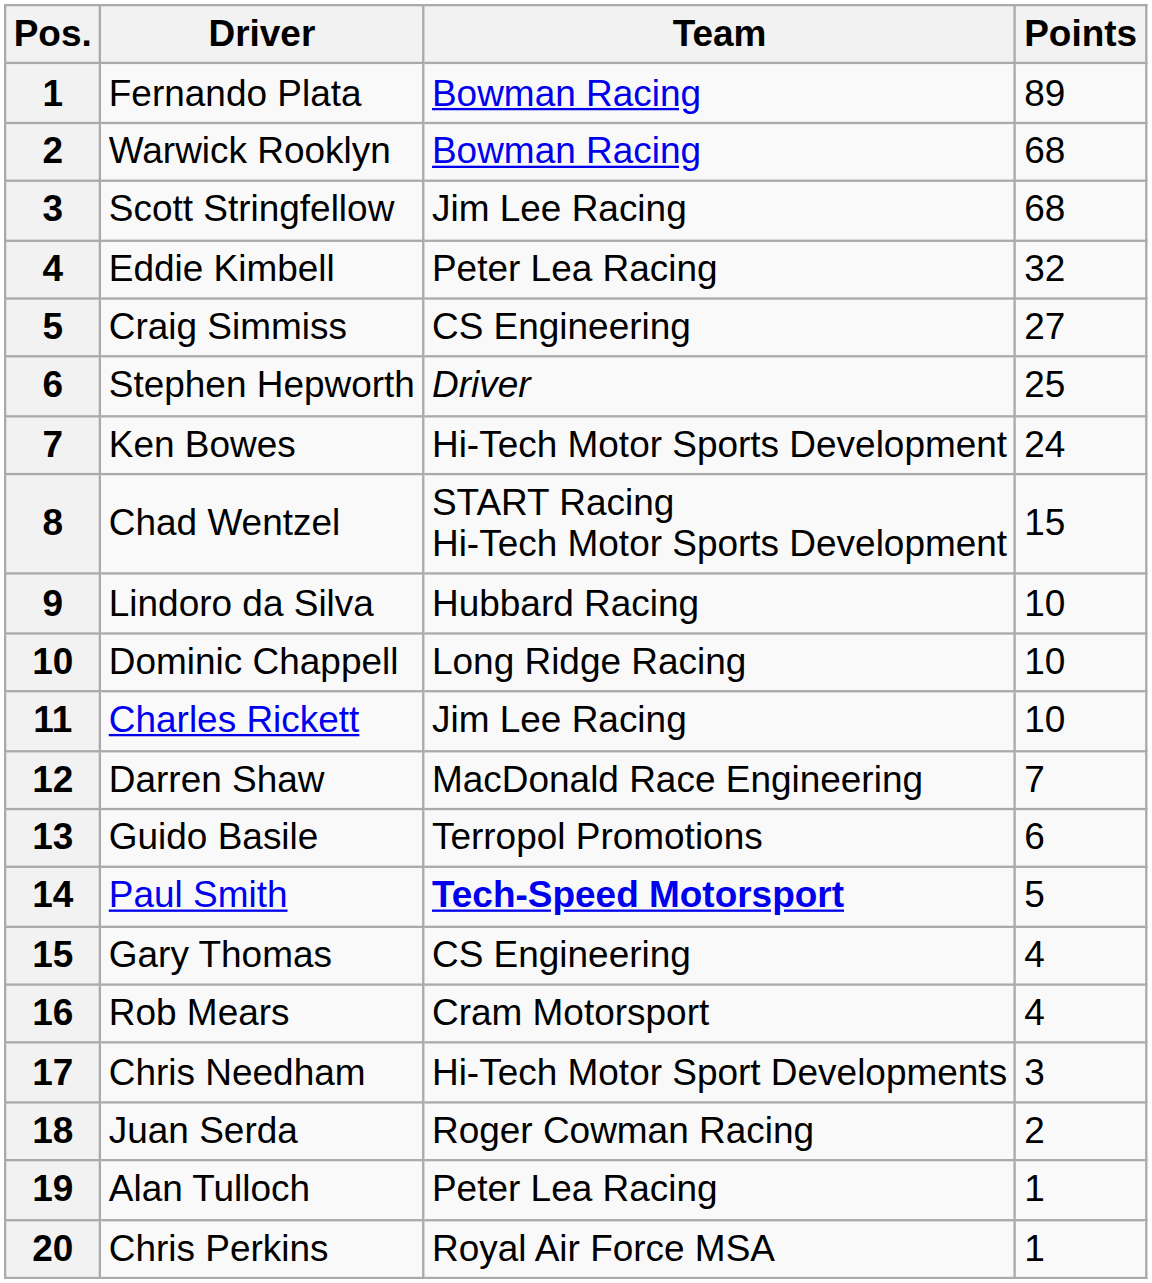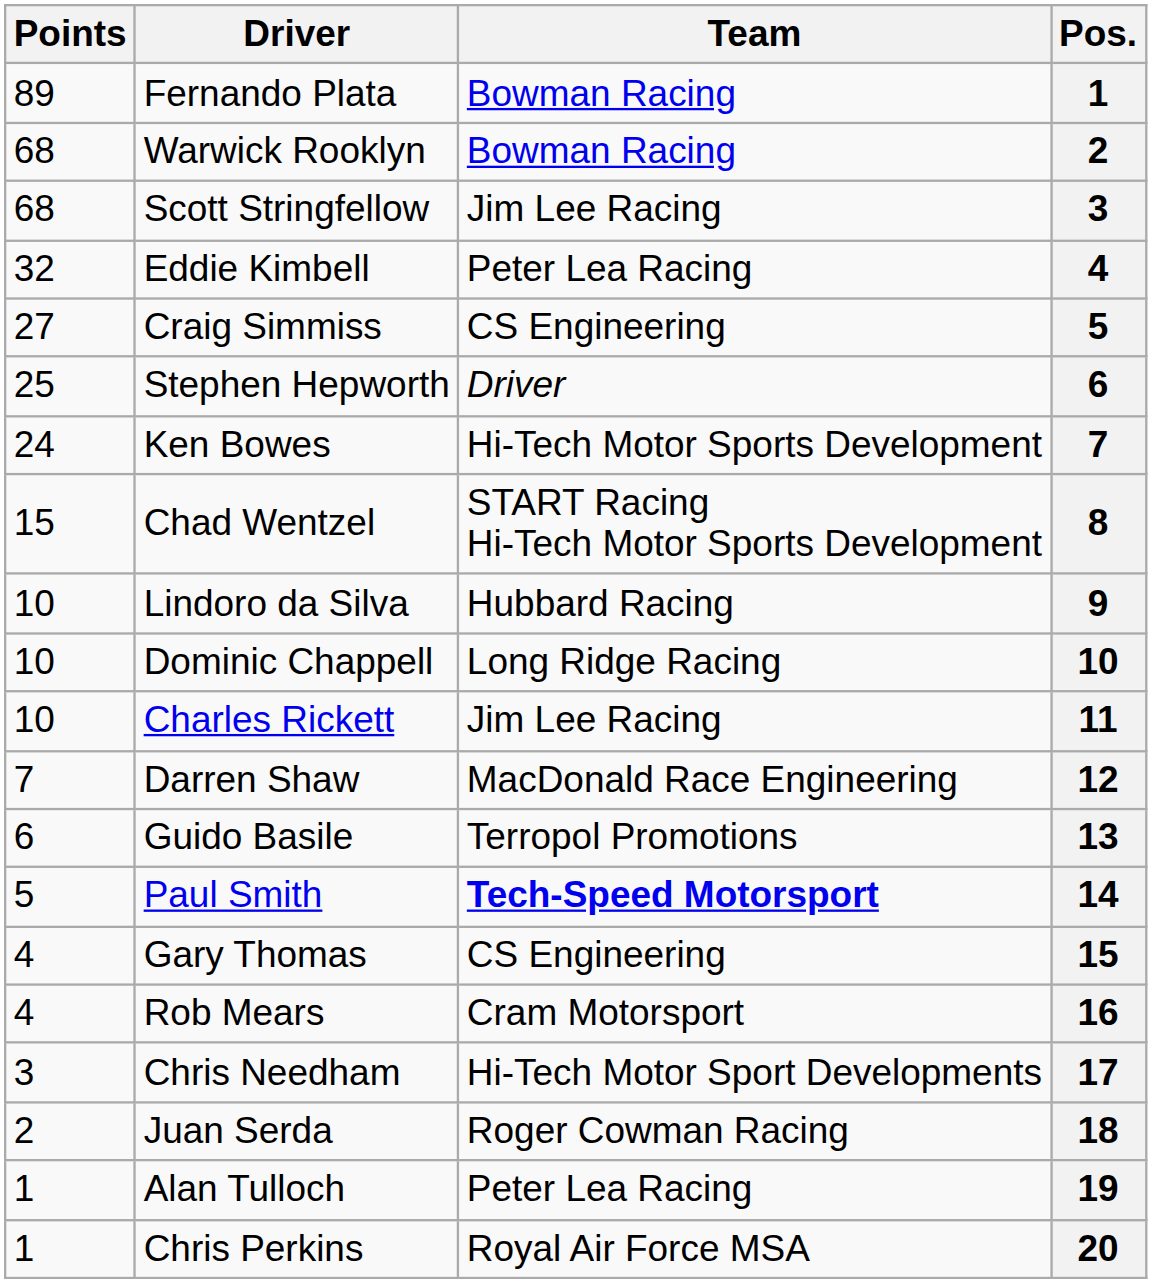columns swapped: Pos. <-> Points
